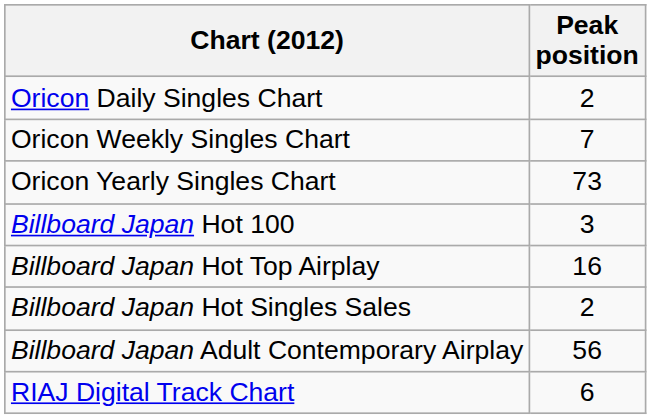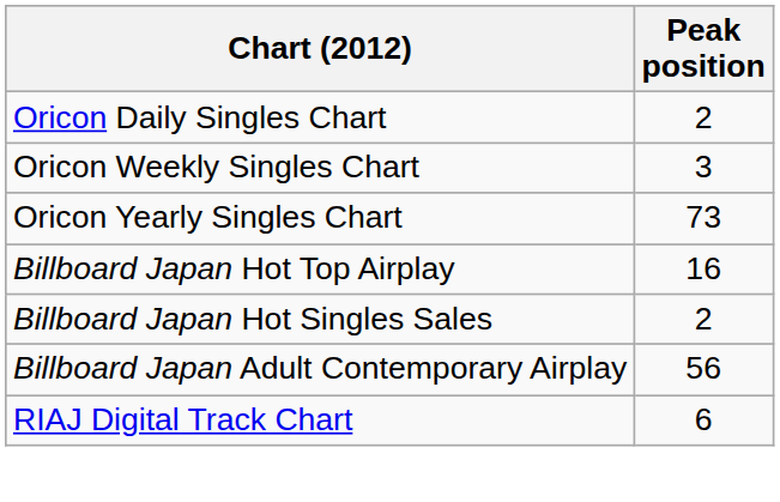Oricon Weekly Singles Chart | Peak position: 7 -> 3
- row: Billboard Japan Hot 100 | 3
